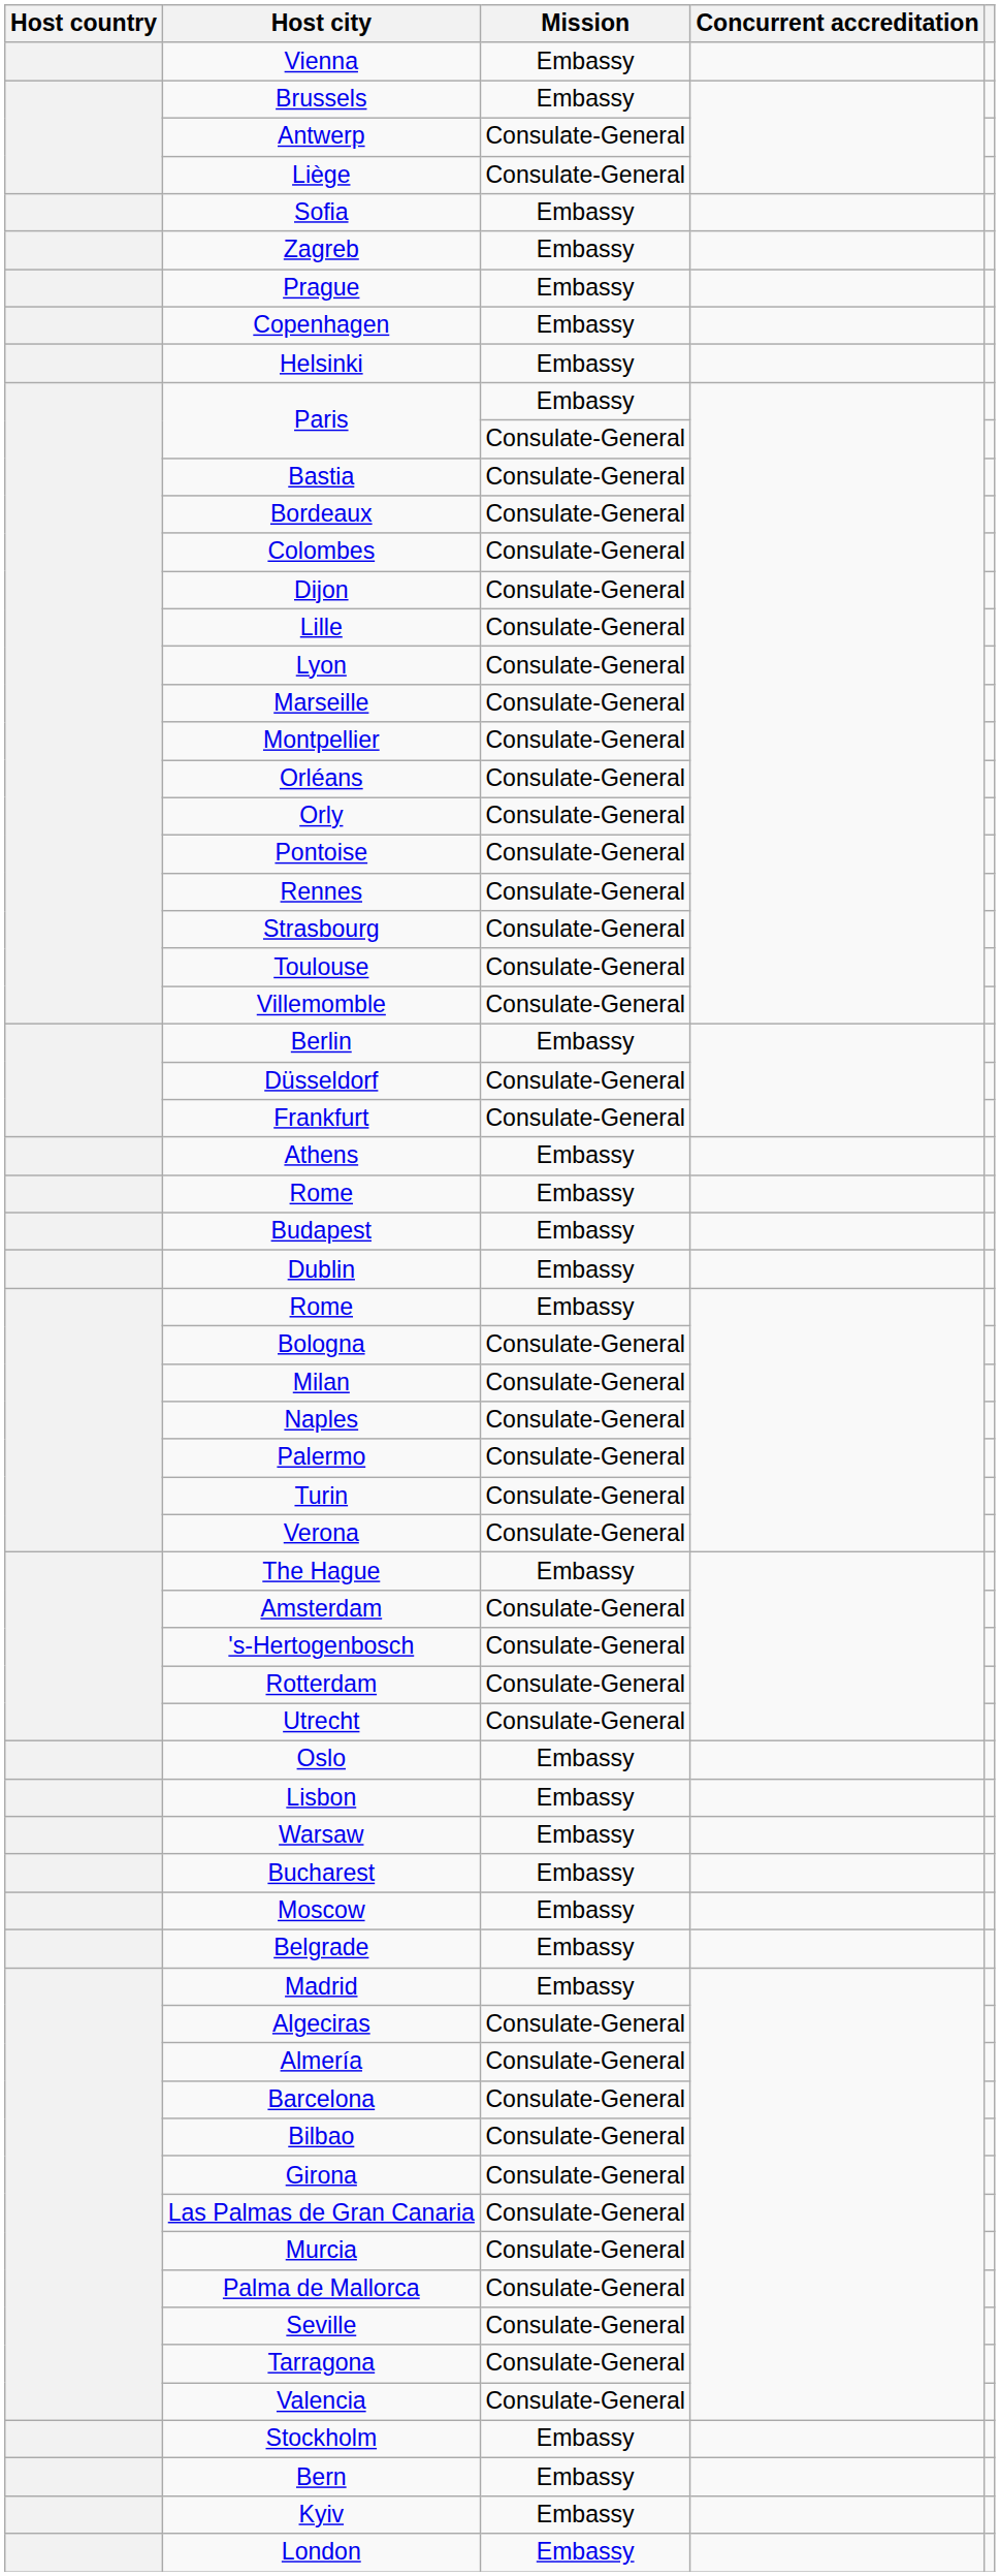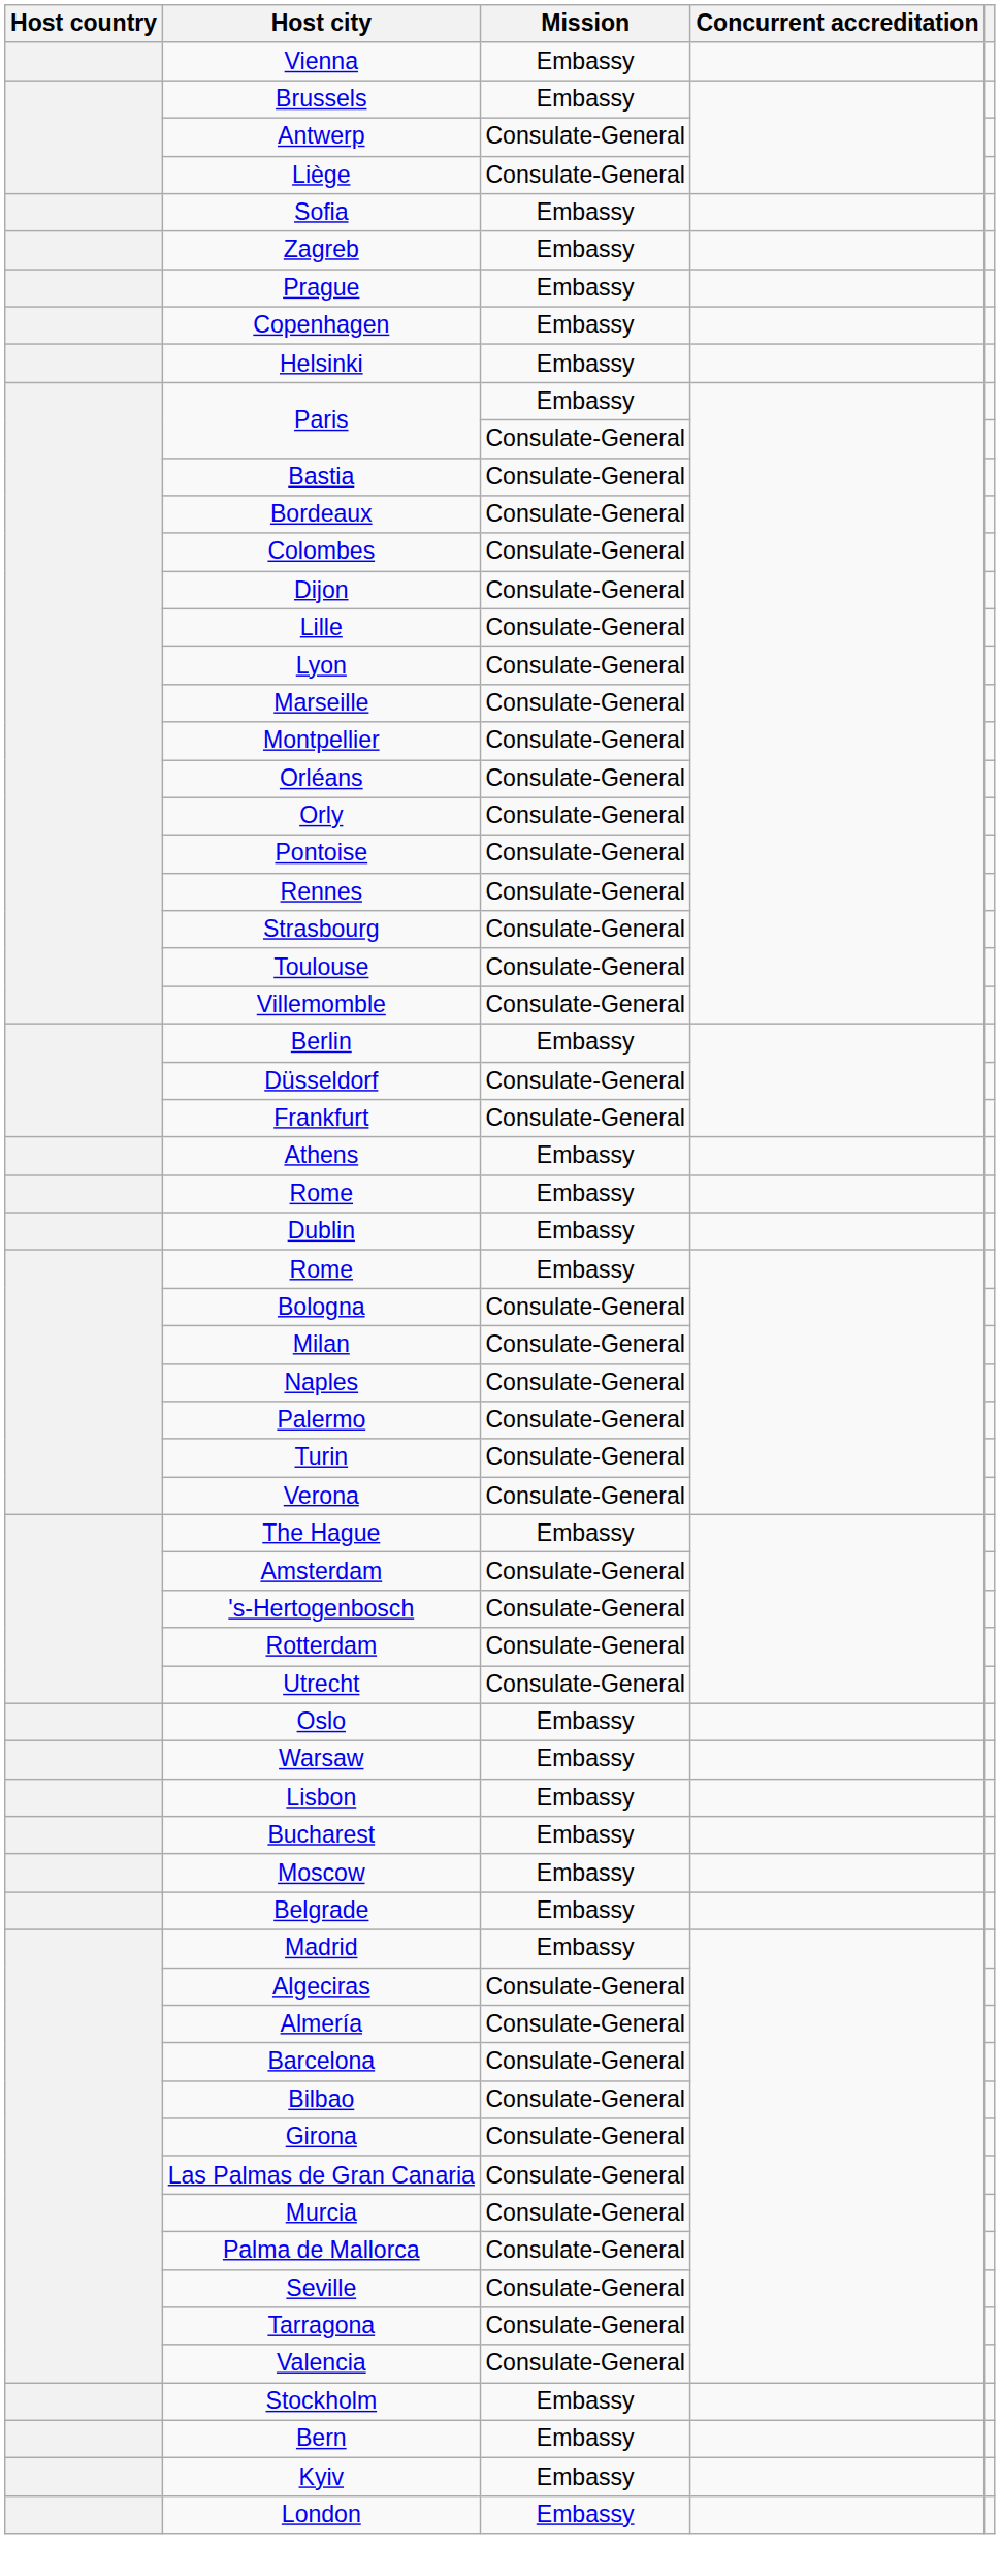- row: Budapest | Embassy
rows swapped: Warsaw <-> Lisbon
